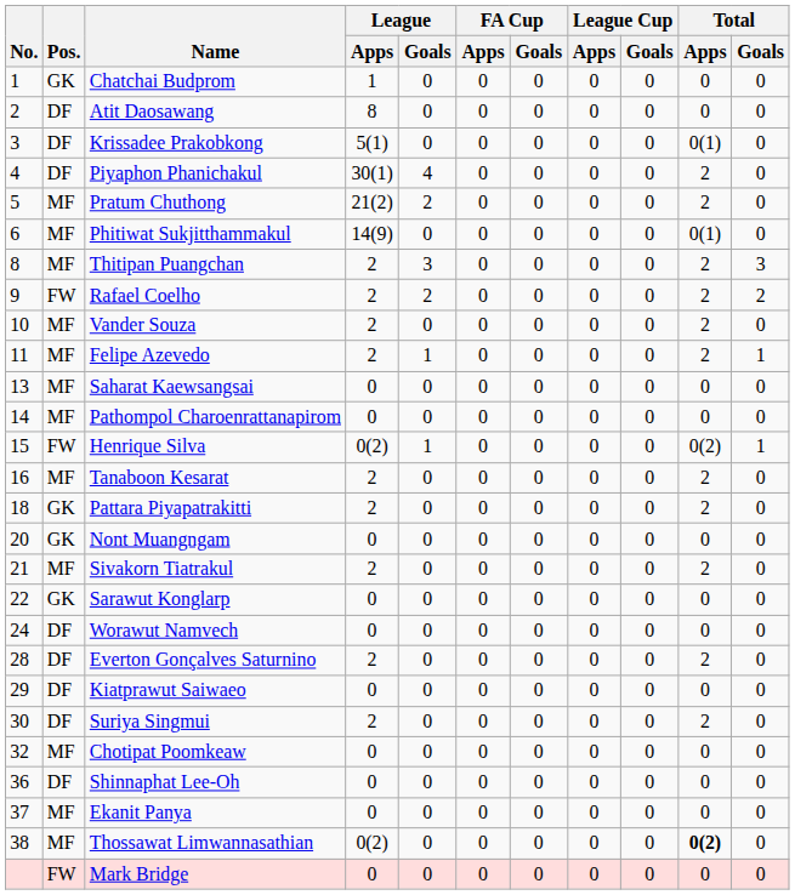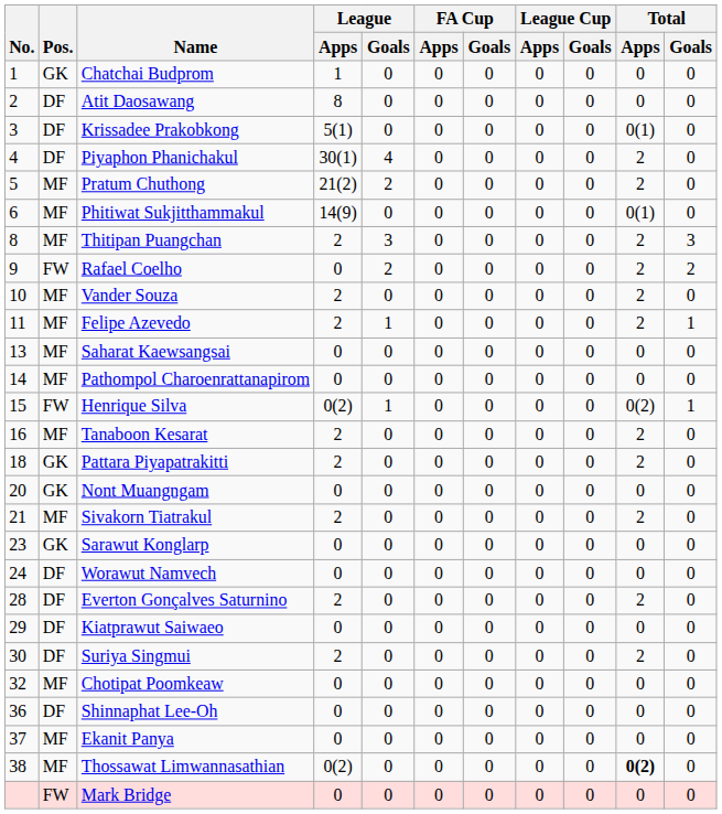Rafael Coelho | League / Apps: 2 -> 0
Sarawut Konglarp | No.: 22 -> 23
